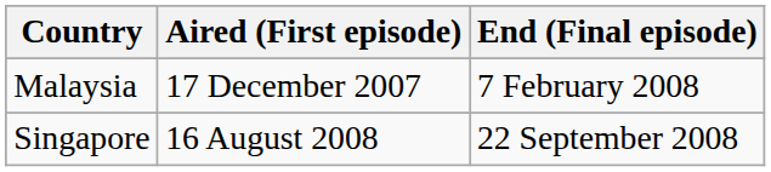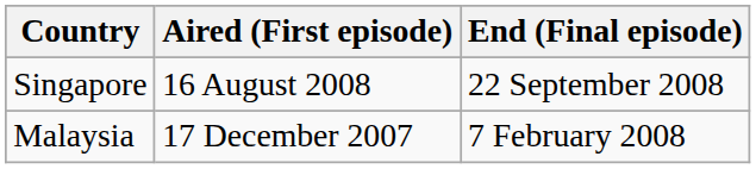rows swapped: Malaysia <-> Singapore
